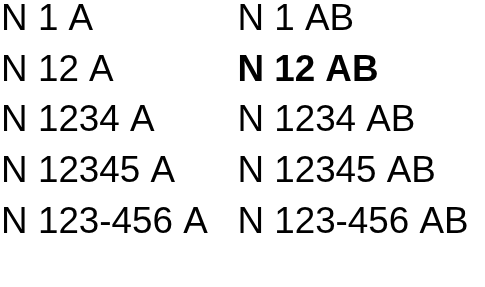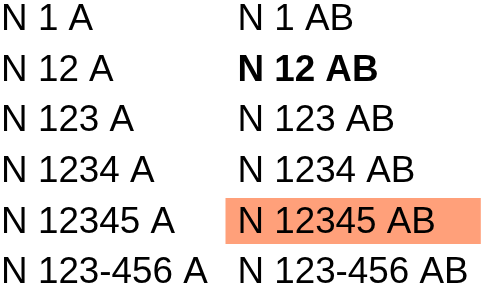+ row: N 123 A | N 123 AB
N 12345 A | column 2: no background -> lightsalmon background
